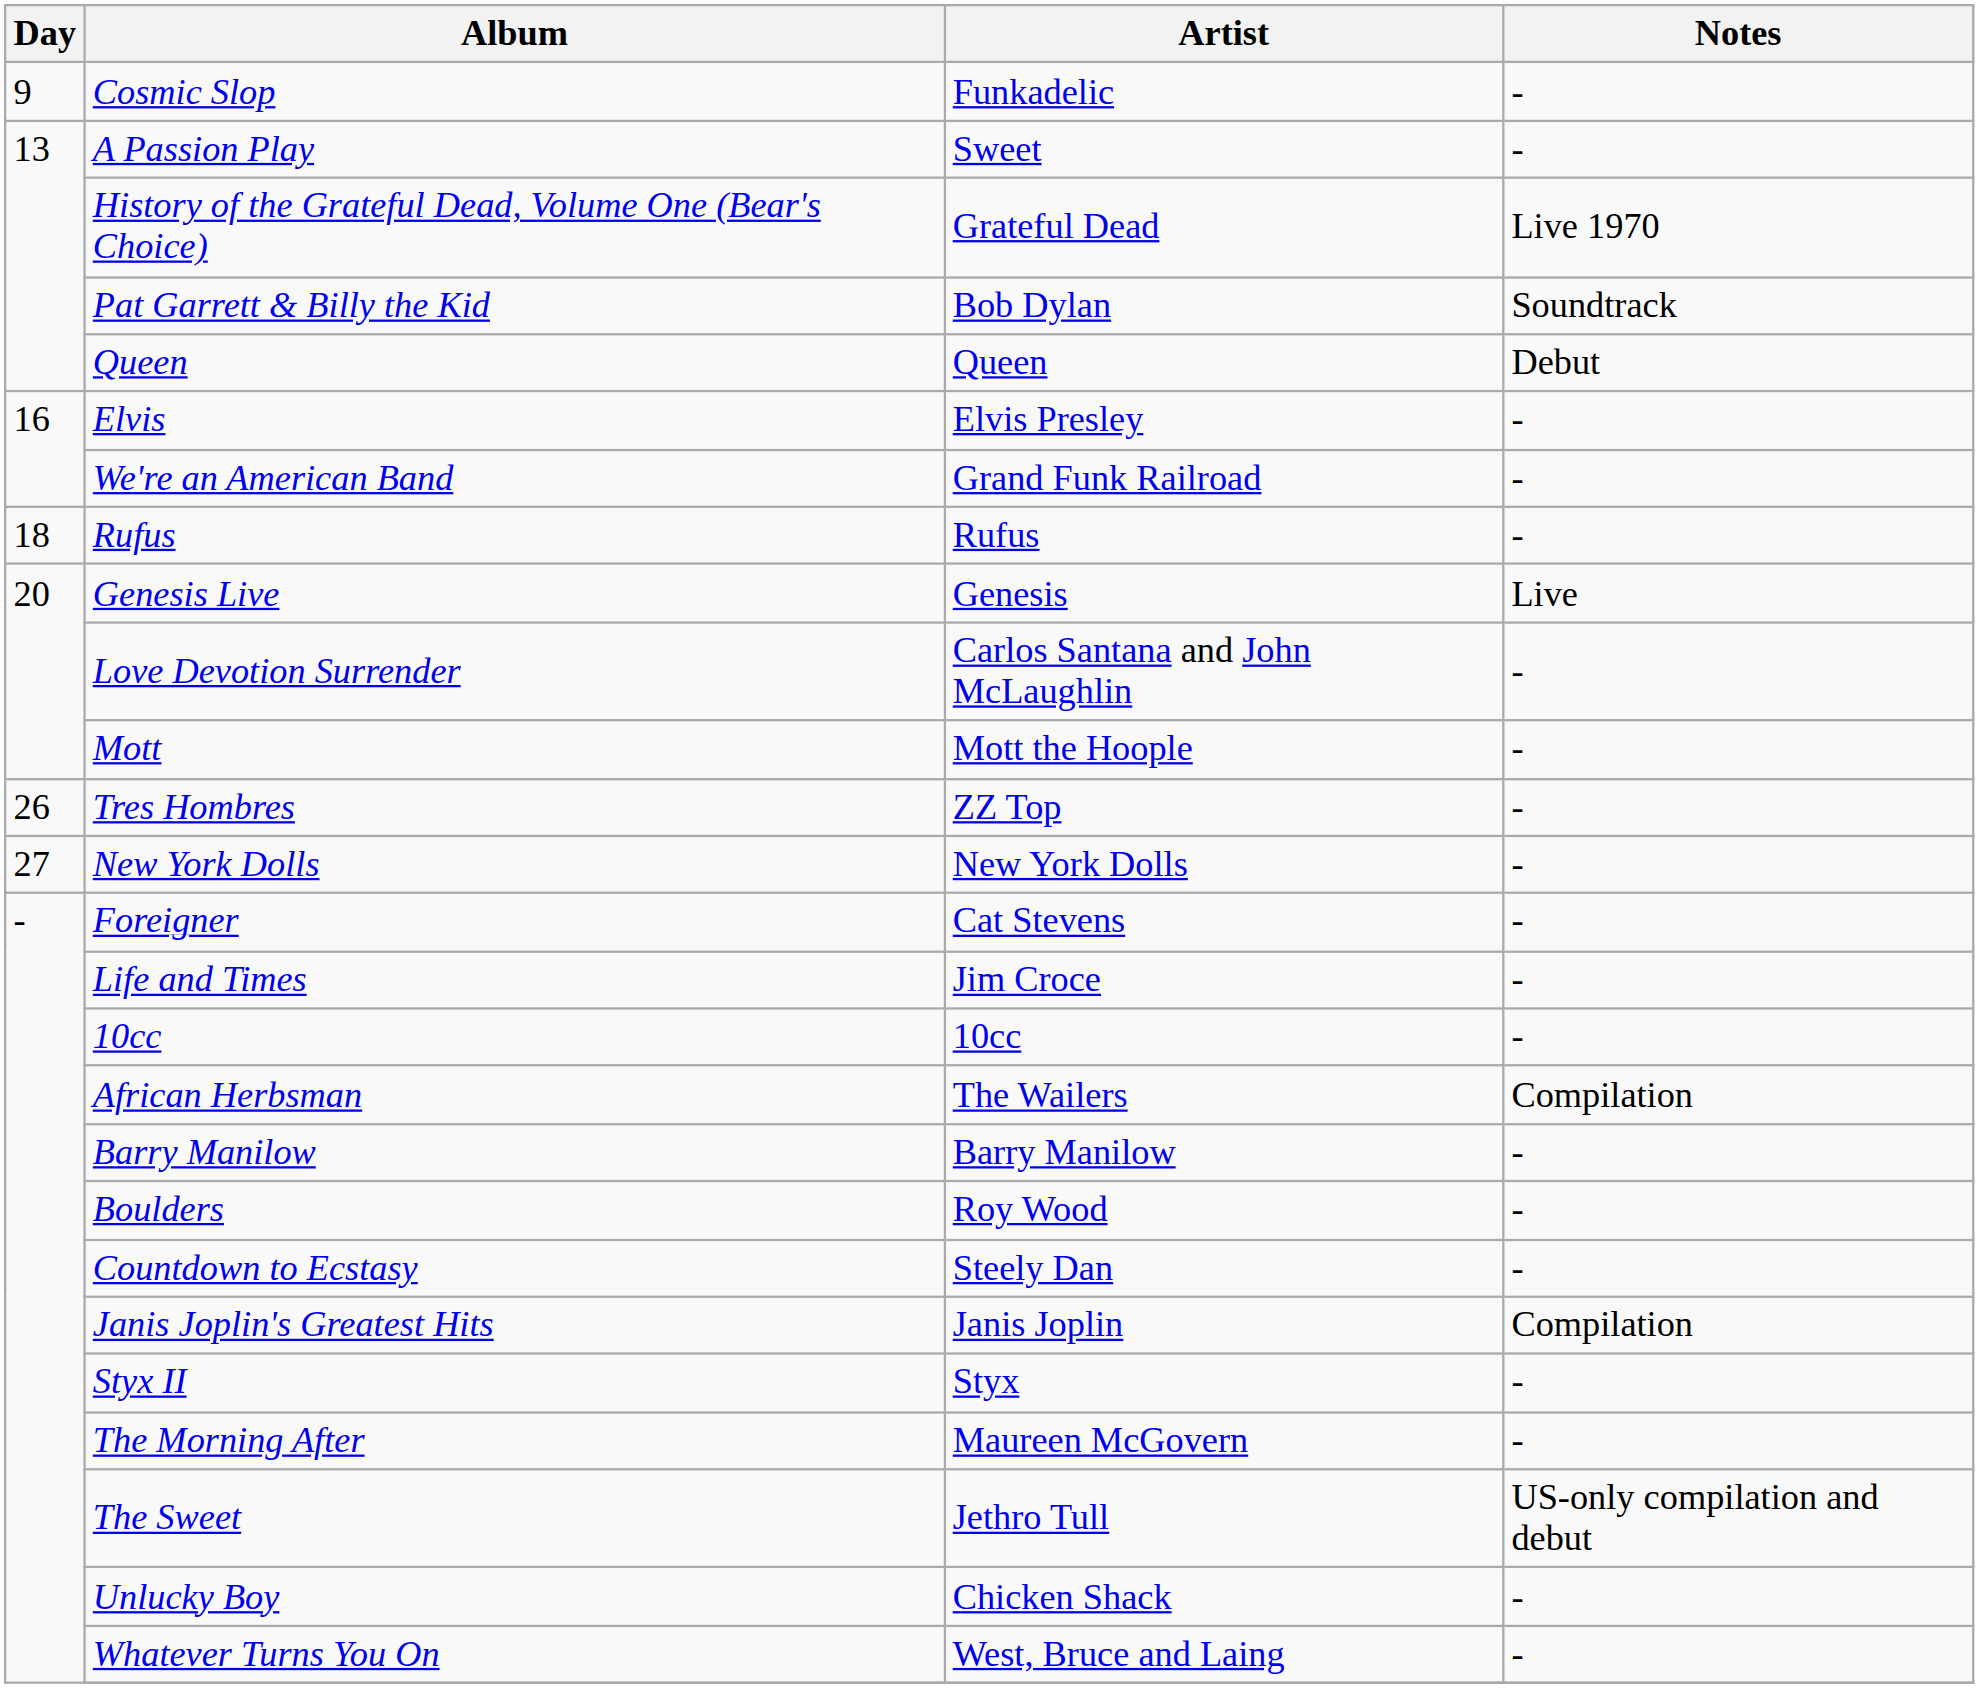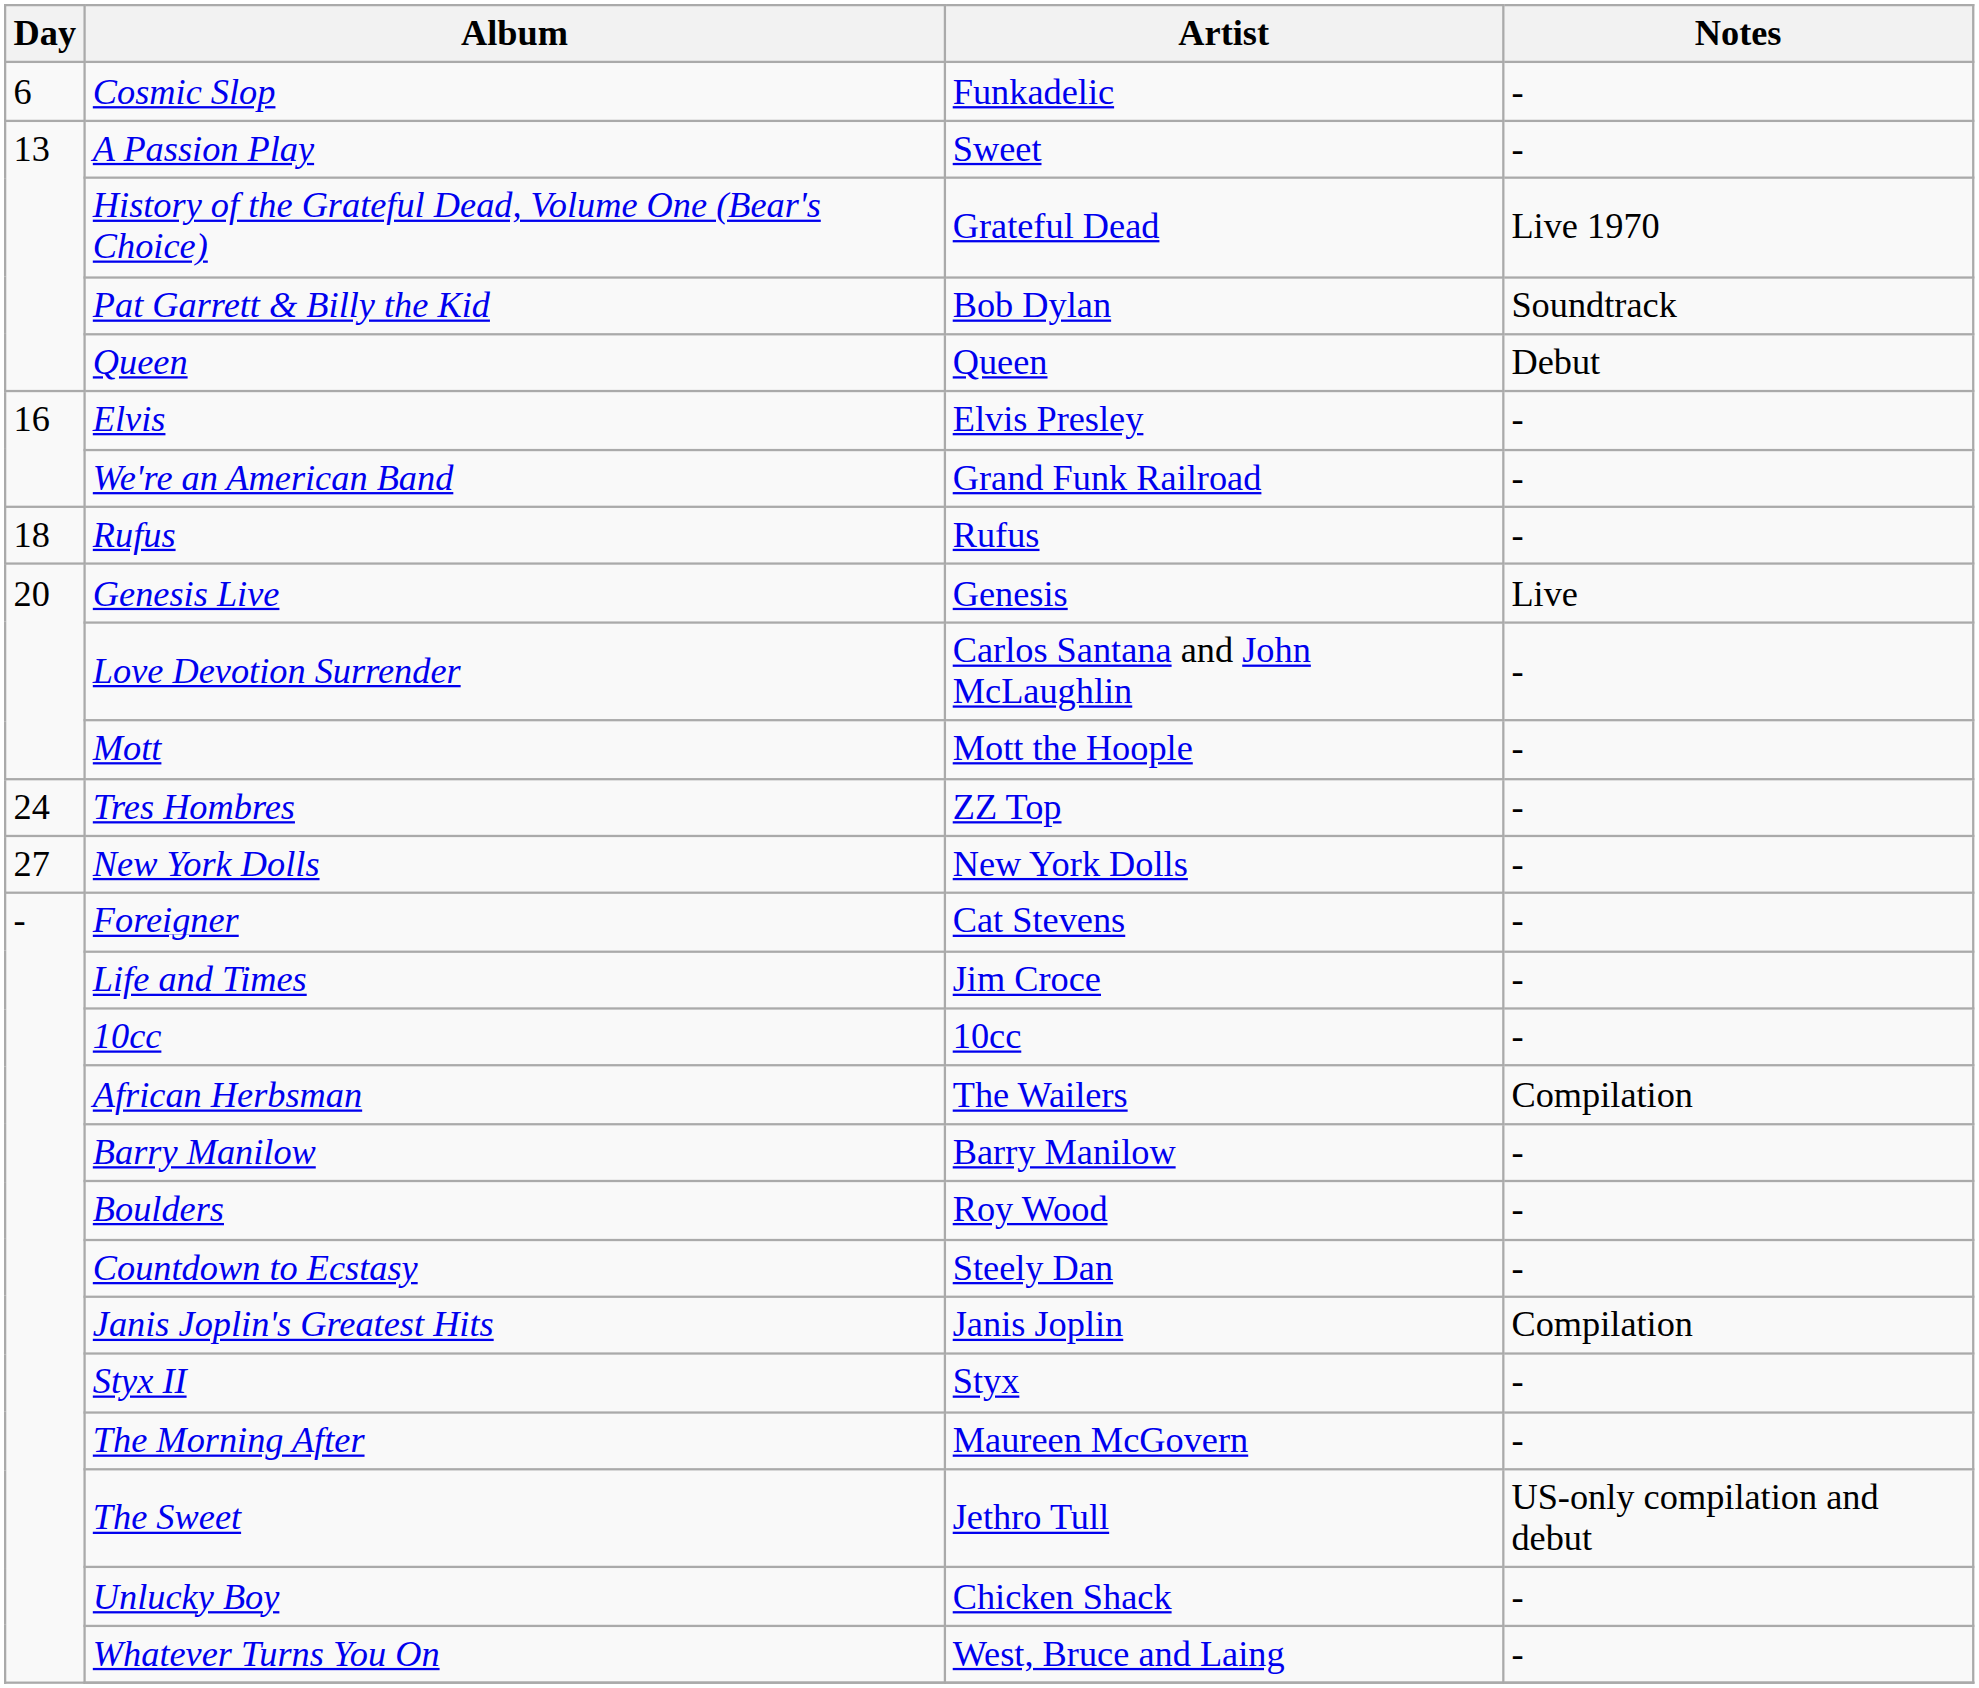Cosmic Slop | Day: 9 -> 6
Tres Hombres | Day: 26 -> 24
